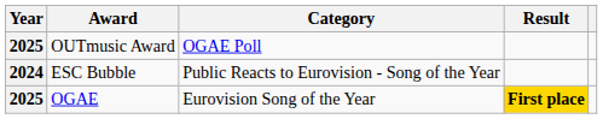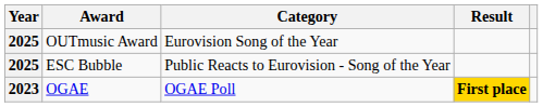OUTmusic Award | Category: OGAE Poll -> Eurovision Song of the Year
ESC Bubble | Year: 2024 -> 2025
OGAE | Year: 2025 -> 2023
OGAE | Category: Eurovision Song of the Year -> OGAE Poll
